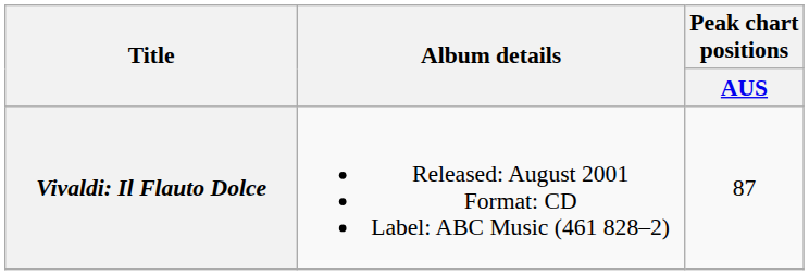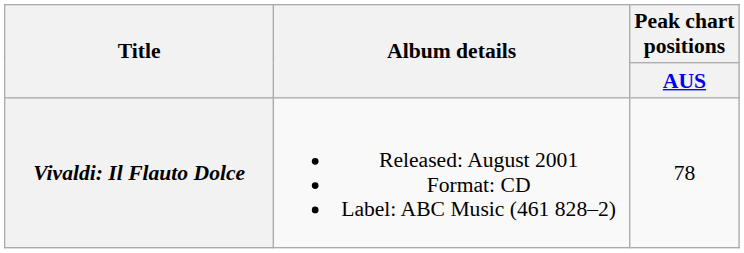Vivaldi: Il Flauto Dolce | Peak chart positions / AUS: 87 -> 78
